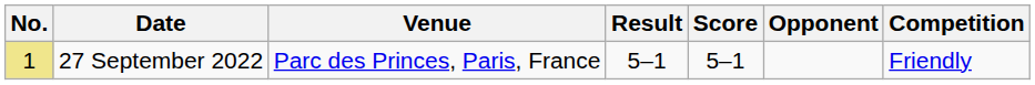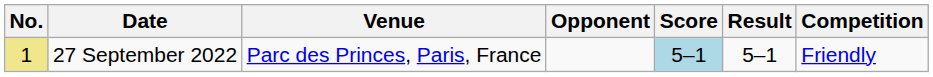columns swapped: Opponent <-> Result
27 September 2022 | Score: no background -> lightblue background
